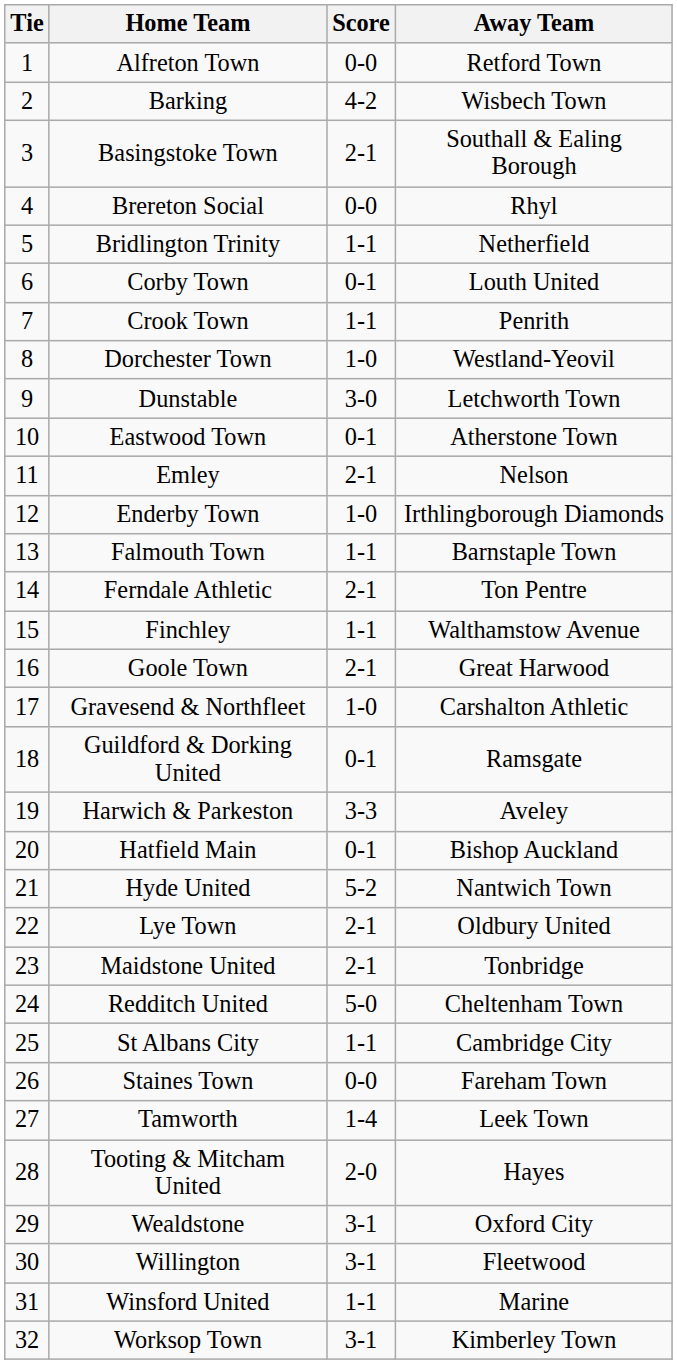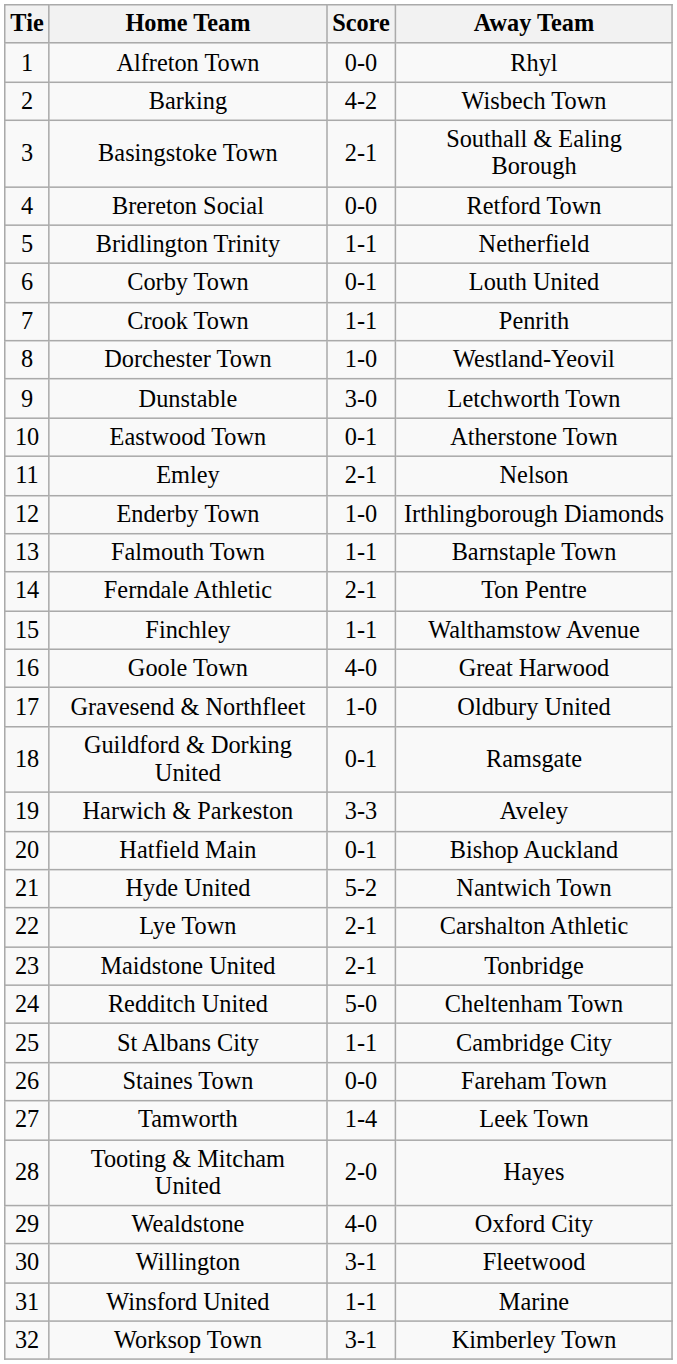Alfreton Town | Away Team: Retford Town -> Rhyl
Brereton Social | Away Team: Rhyl -> Retford Town
Goole Town | Score: 2-1 -> 4-0
Gravesend & Northfleet | Away Team: Carshalton Athletic -> Oldbury United
Lye Town | Away Team: Oldbury United -> Carshalton Athletic
Wealdstone | Score: 3-1 -> 4-0
